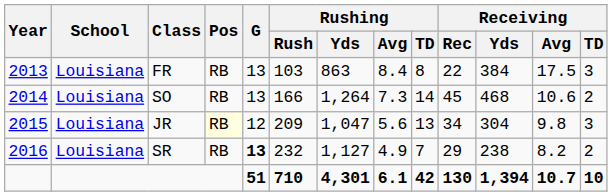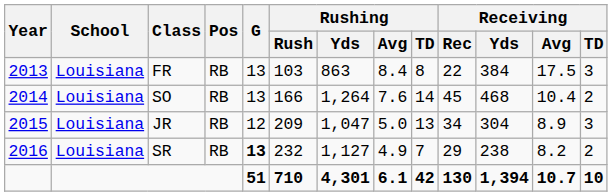SO | Rushing / Avg: 7.3 -> 7.6
SO | Receiving / Avg: 10.6 -> 10.4
JR | Pos: lightyellow background -> no background
JR | Rushing / Avg: 5.6 -> 5.0
JR | Receiving / Avg: 9.8 -> 8.9
